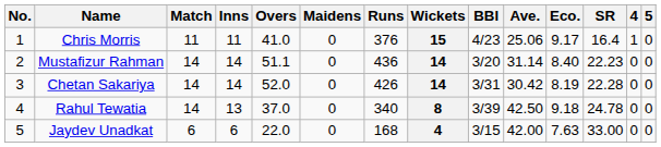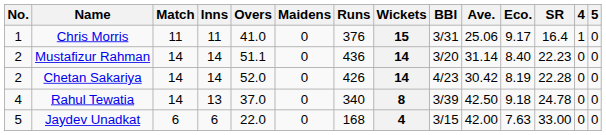Chris Morris | BBI: 4/23 -> 3/31
Chetan Sakariya | No.: 3 -> 2
Chetan Sakariya | BBI: 3/31 -> 4/23
